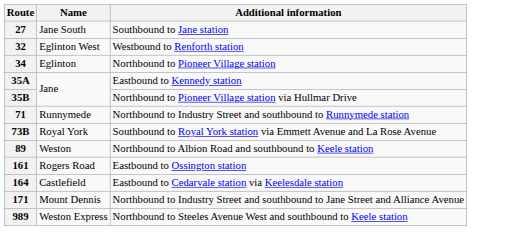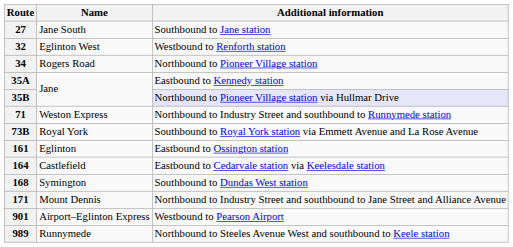34 | Name: Eglinton -> Rogers Road
35B | Additional information: no background -> lavender background
71 | Name: Runnymede -> Weston Express
- row: 89 | Weston | Northbound to Albion Road and southbound to Keele station
161 | Name: Rogers Road -> Eglinton
+ row: 168 | Symington | Southbound to Dundas West station
+ row: 901 | Airport–Eglinton Express | Westbound to Pearson Airport
989 | Name: Weston Express -> Runnymede
